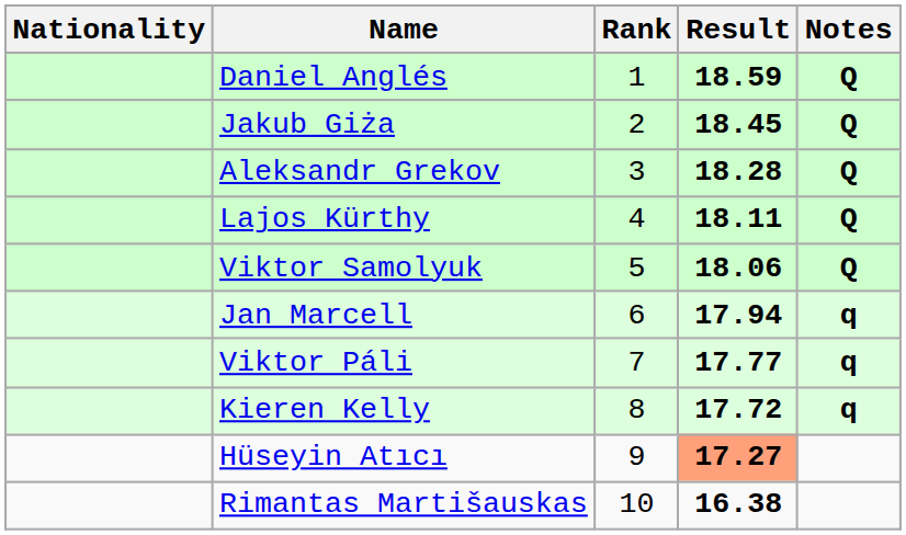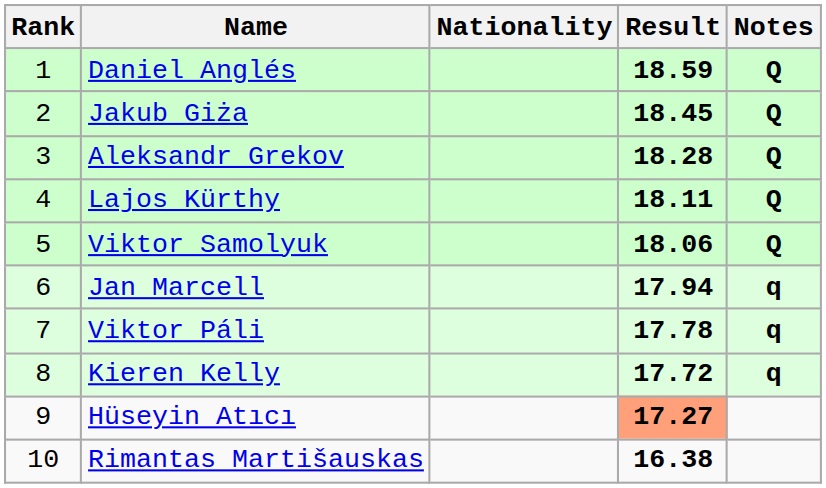columns swapped: Rank <-> Nationality
Viktor Páli | Result: 17.77 -> 17.78
